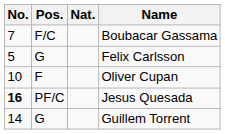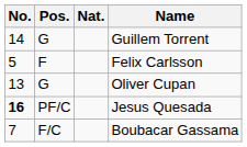rows swapped: Guillem Torrent <-> Boubacar Gassama
Felix Carlsson | Pos.: G -> F
Oliver Cupan | No.: 10 -> 13
Oliver Cupan | Pos.: F -> G
